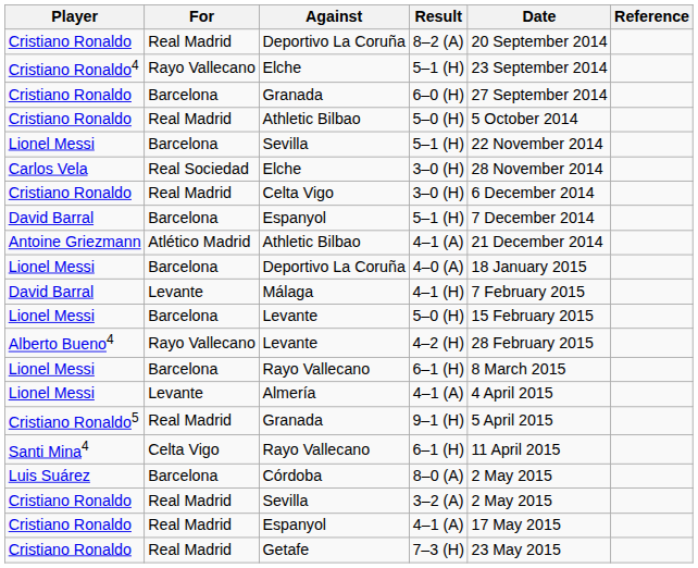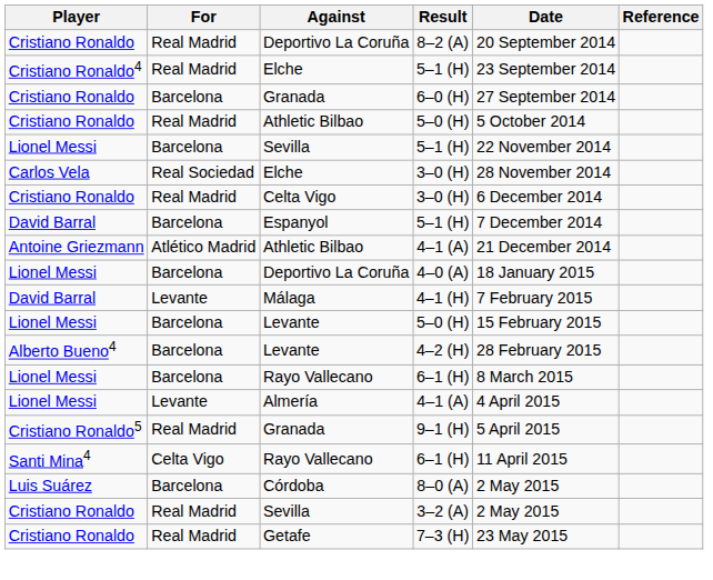Elche / 5–1 (H) | For: Rayo Vallecano -> Real Madrid
4–2 (H) | For: Rayo Vallecano -> Barcelona
- row: Cristiano Ronaldo | Real Madrid | Espanyol | 4–1 (A) | 17 May 2015
